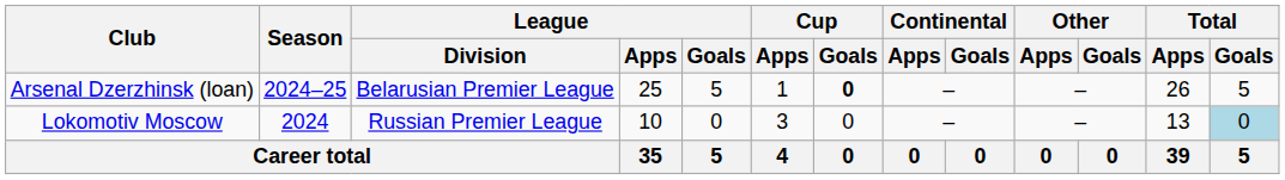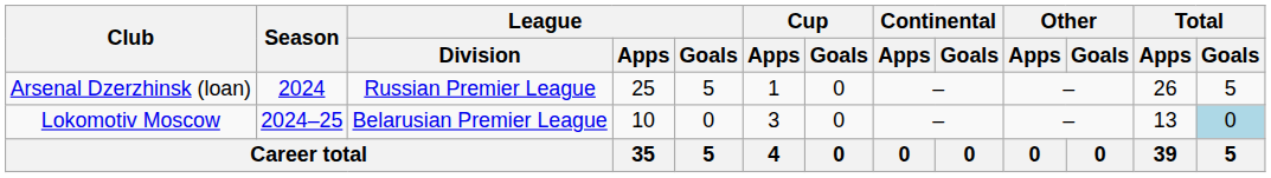Arsenal Dzerzhinsk (loan) | Season: 2024–25 -> 2024
Arsenal Dzerzhinsk (loan) | League / Division: Belarusian Premier League -> Russian Premier League
Arsenal Dzerzhinsk (loan) | Cup / Goals: bold -> normal
Lokomotiv Moscow | Season: 2024 -> 2024–25
Lokomotiv Moscow | League / Division: Russian Premier League -> Belarusian Premier League
